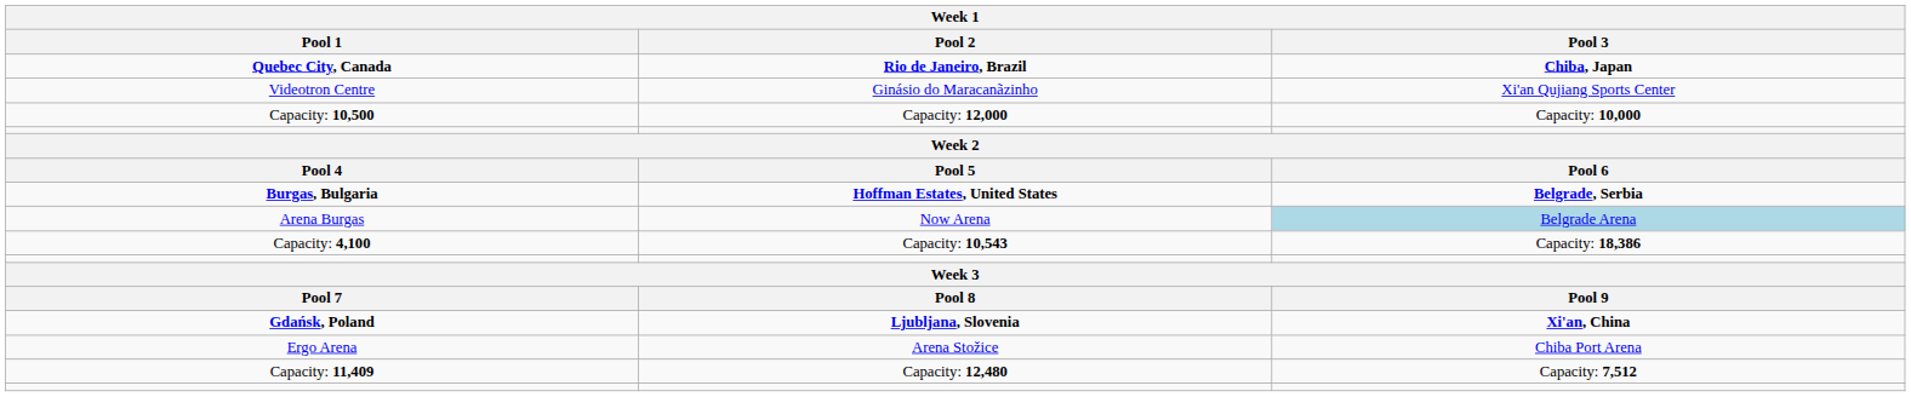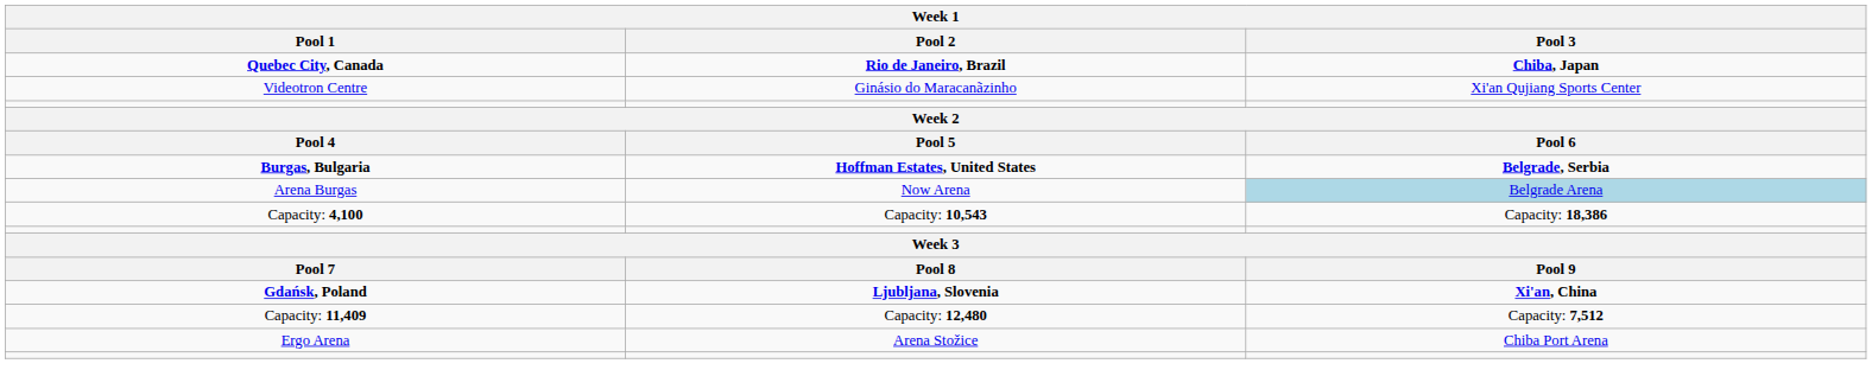- row: Capacity: 10,500 | Capacity: 12,000 | Capacity: 10,000
rows swapped: Ergo Arena <-> Capacity: 11,409
